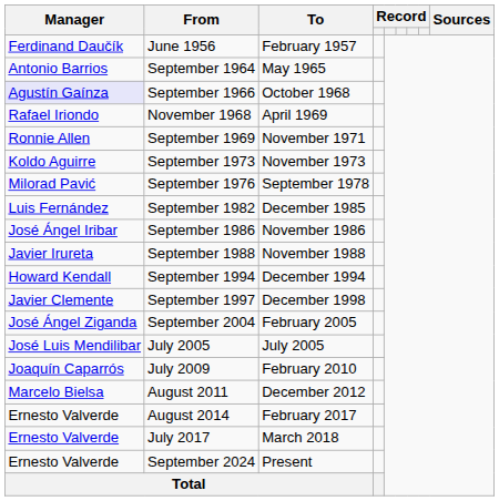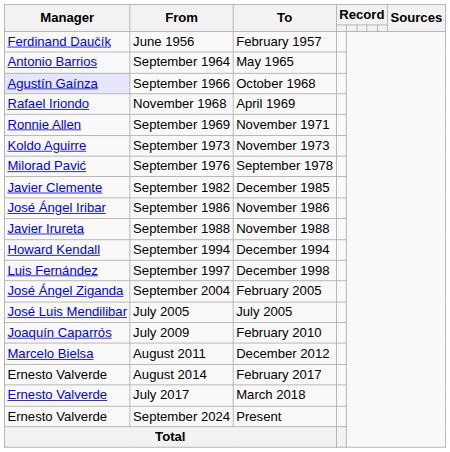September 1982 | Manager: Luis Fernández -> Javier Clemente
September 1997 | Manager: Javier Clemente -> Luis Fernández
